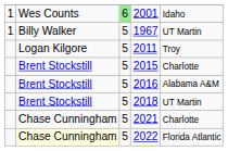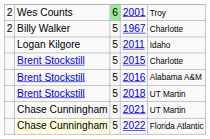2001 | column 1: 1 -> 2
2001 | column 5: Idaho -> Troy
1967 | column 1: 1 -> 2
1967 | column 5: UT Martin -> Charlotte
2011 | column 5: Troy -> Idaho
2021 | column 5: Charlotte -> UT Martin
